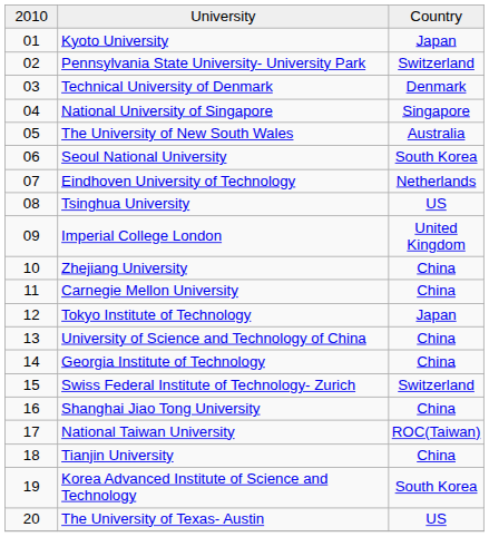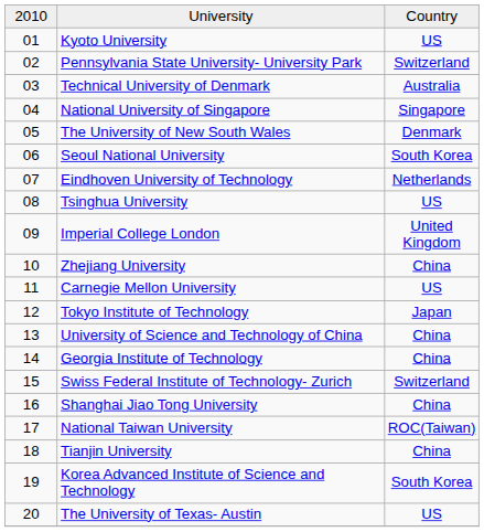Kyoto University | column 3: Japan -> US
Technical University of Denmark | column 3: Denmark -> Australia
The University of New South Wales | column 3: Australia -> Denmark
Carnegie Mellon University | column 3: China -> US
